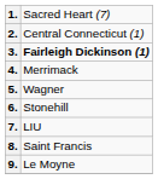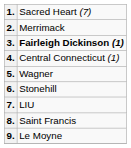2. | column 2: Central Connecticut (1) -> Merrimack
4. | column 2: Merrimack -> Central Connecticut (1)
